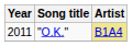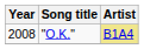"O.K." | Year: 2011 -> 2008
